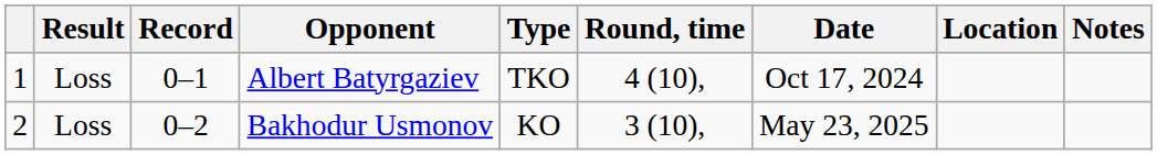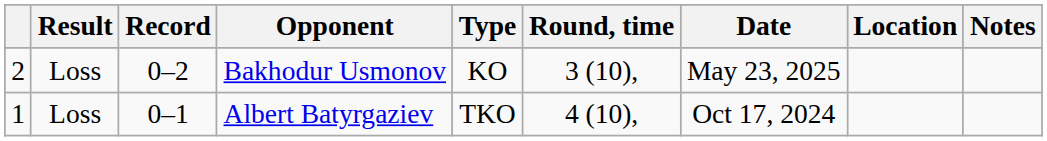rows swapped: Bakhodur Usmonov <-> Albert Batyrgaziev
